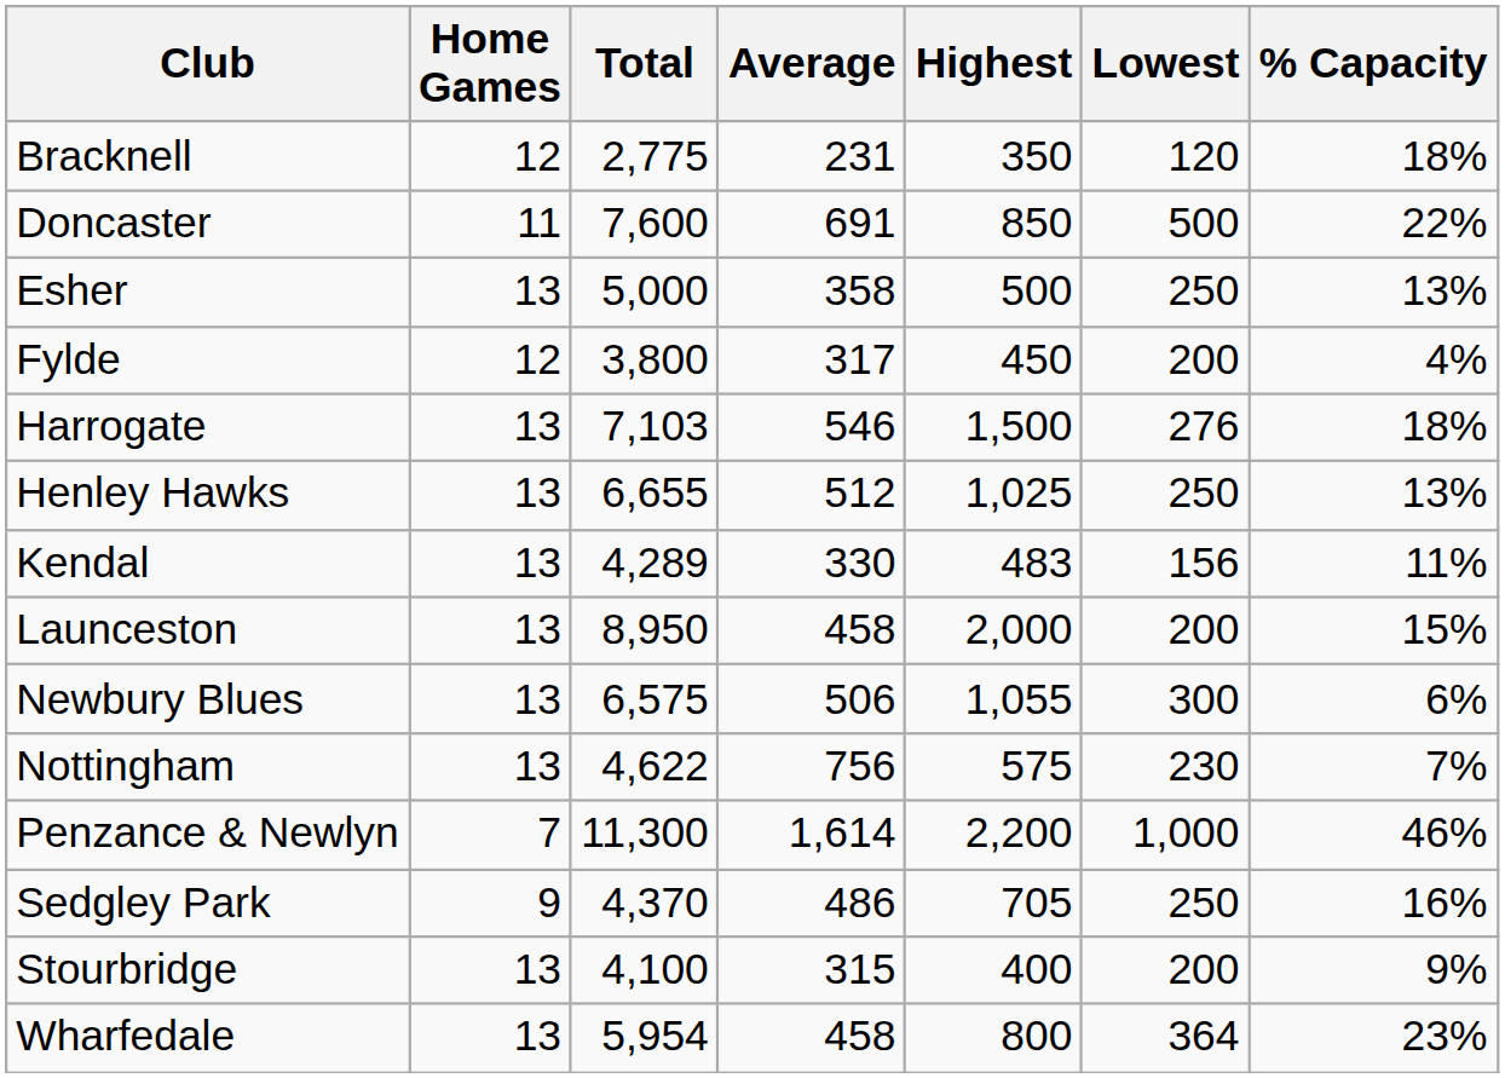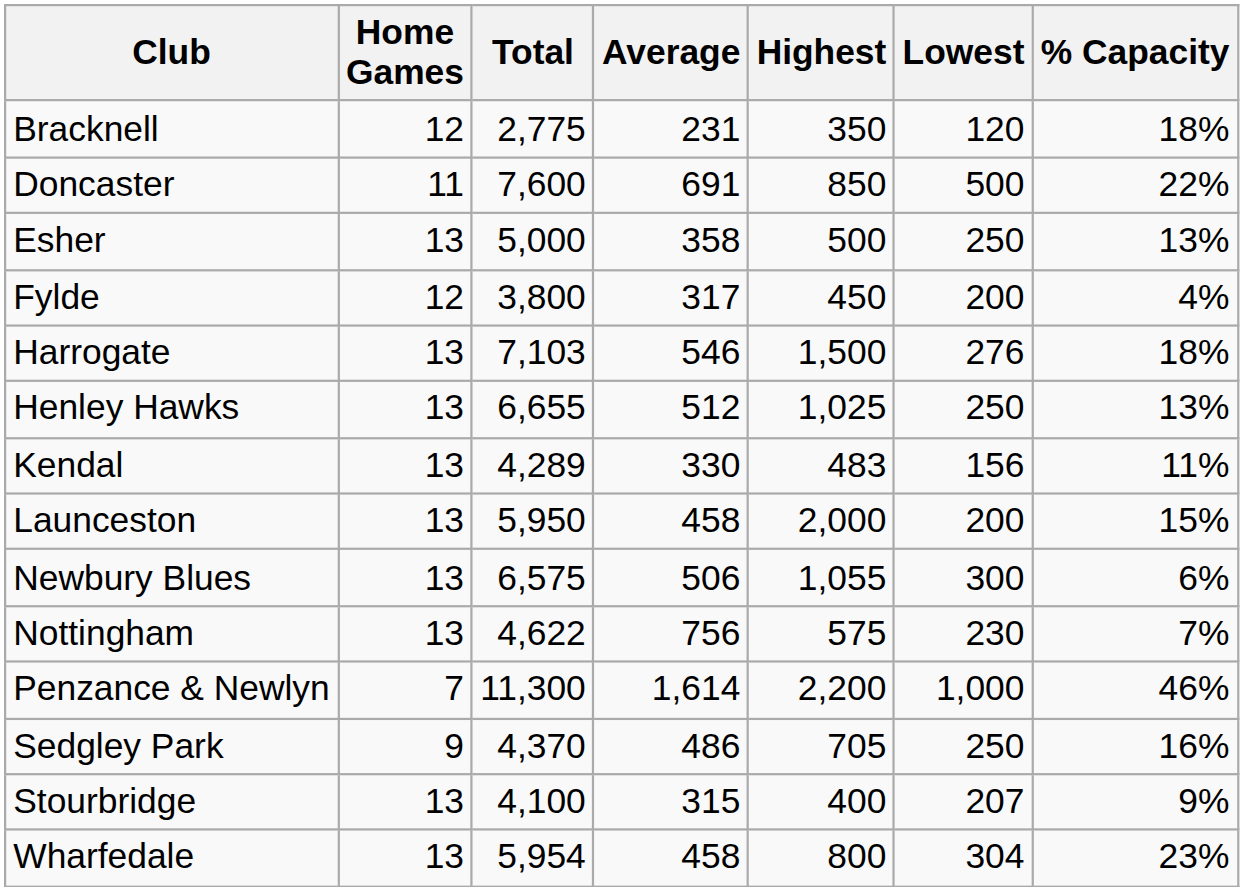Launceston | Total: 8,950 -> 5,950
Stourbridge | Lowest: 200 -> 207
Wharfedale | Lowest: 364 -> 304
